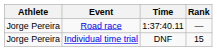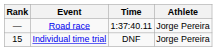columns swapped: Athlete <-> Rank
